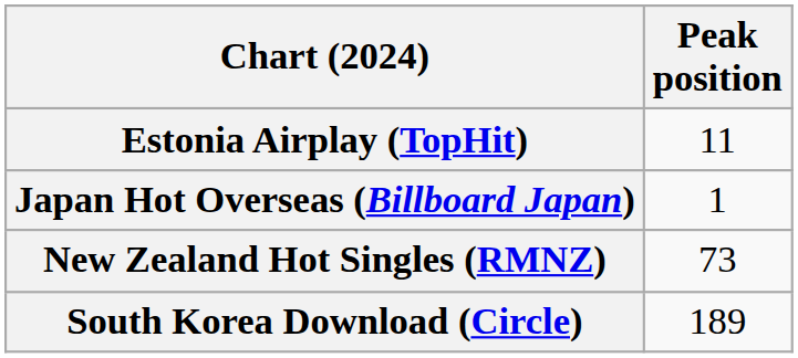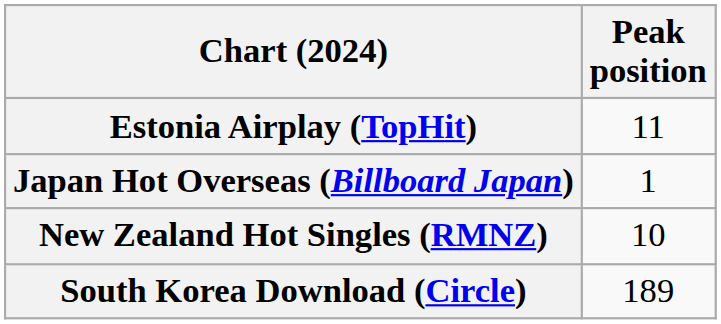New Zealand Hot Singles (RMNZ) | Peak position: 73 -> 10
